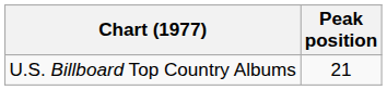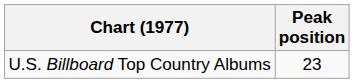U.S. Billboard Top Country Albums | Peak position: 21 -> 23
